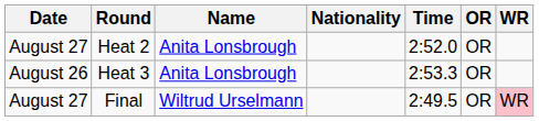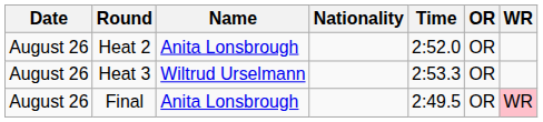Heat 2 | Date: August 27 -> August 26
Heat 3 | Name: Anita Lonsbrough -> Wiltrud Urselmann
Final | Date: August 27 -> August 26
Final | Name: Wiltrud Urselmann -> Anita Lonsbrough
